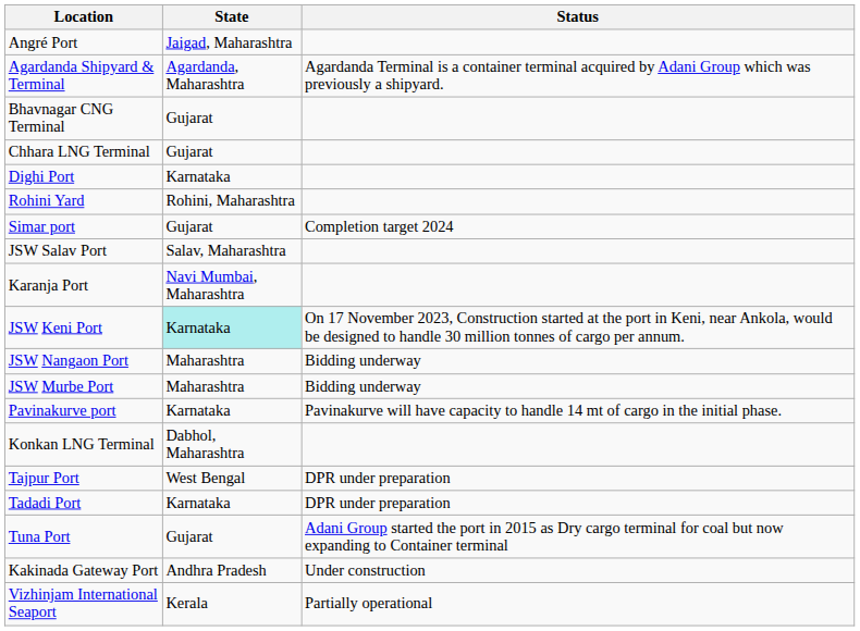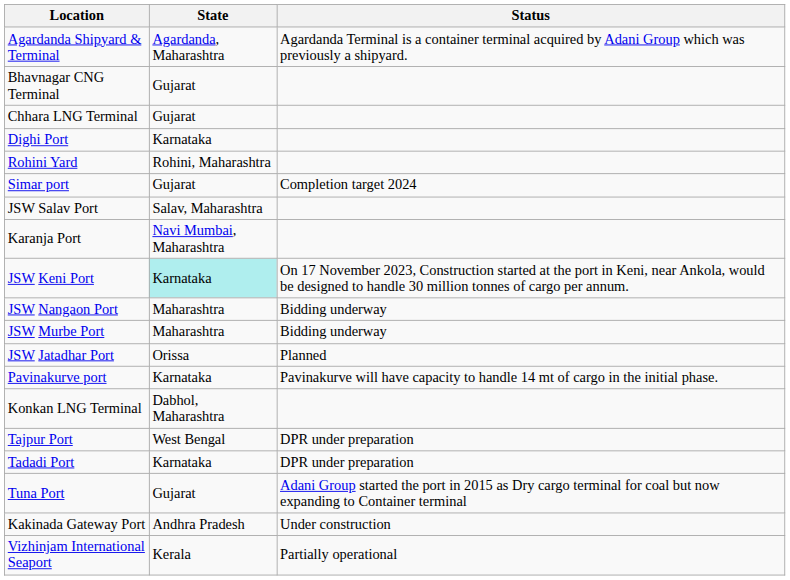- row: Angré Port | Jaigad, Maharashtra
+ row: JSW Jatadhar Port | Orissa | Planned
